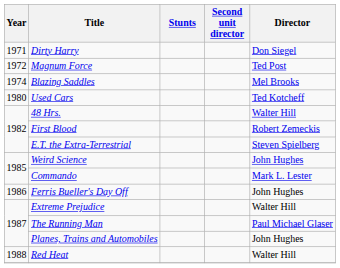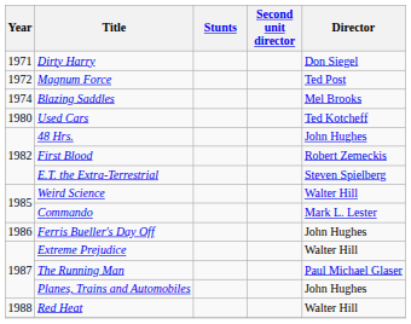48 Hrs. | Director: Walter Hill -> John Hughes
Weird Science | Director: John Hughes -> Walter Hill
